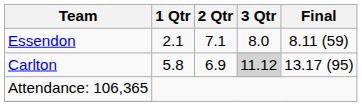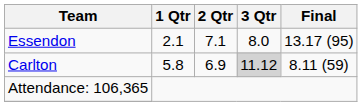Essendon | Final: 8.11 (59) -> 13.17 (95)
Carlton | Final: 13.17 (95) -> 8.11 (59)
